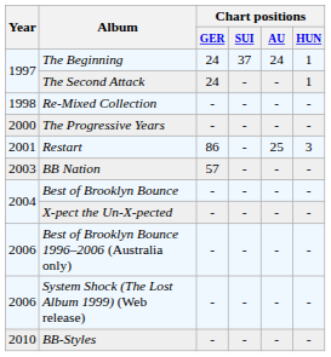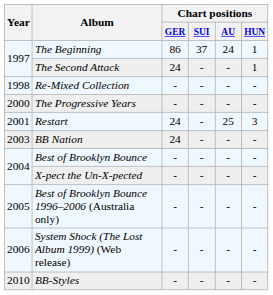The Beginning | Chart positions / GER: 24 -> 86
Restart | Chart positions / GER: 86 -> 24
BB Nation | Chart positions / GER: 57 -> 24
Best of Brooklyn Bounce 1996–2006 (Australia only) | Year: 2006 -> 2005
